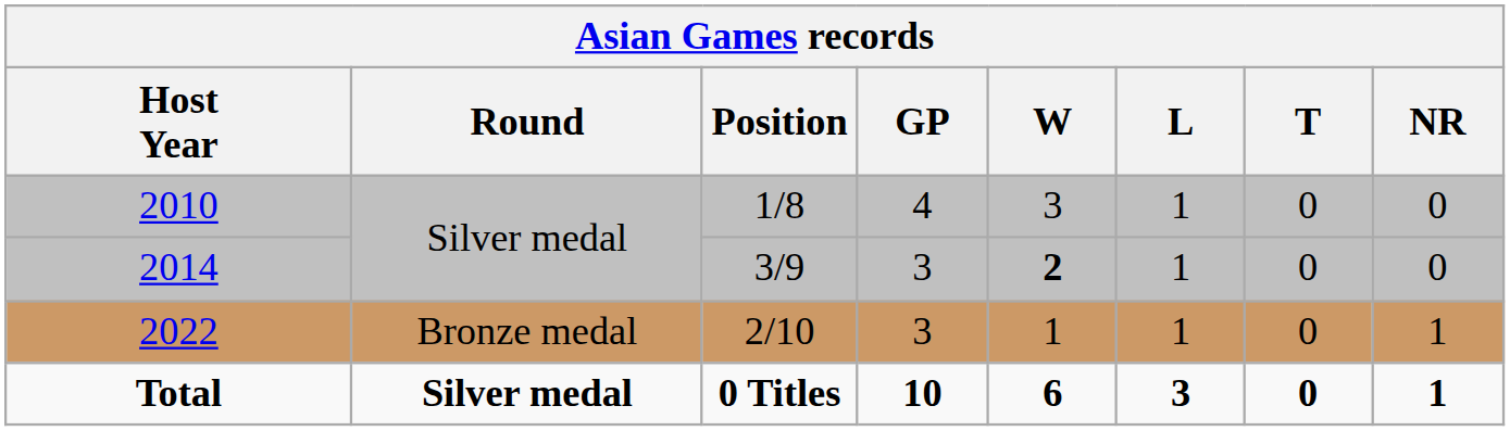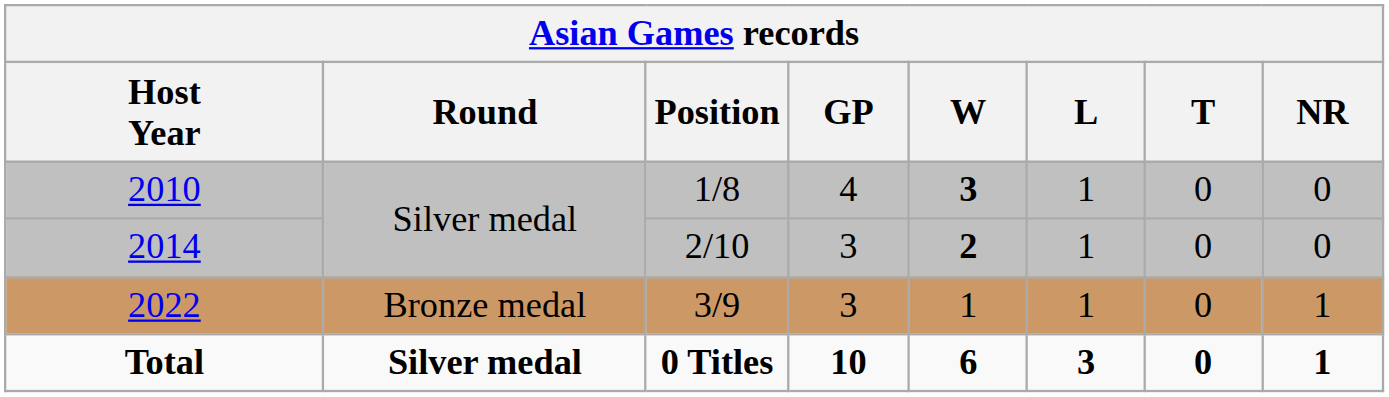2010 | W: normal -> bold
2014 | Position: 3/9 -> 2/10
2022 | Position: 2/10 -> 3/9
